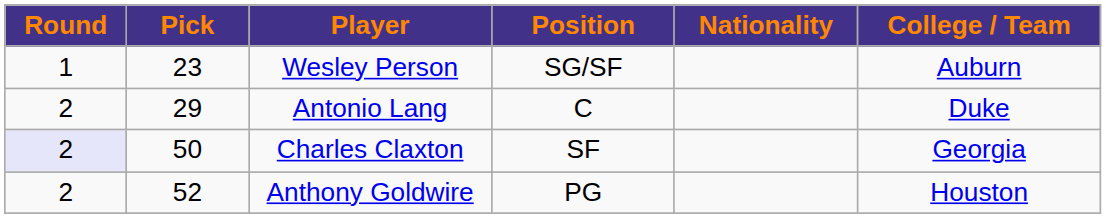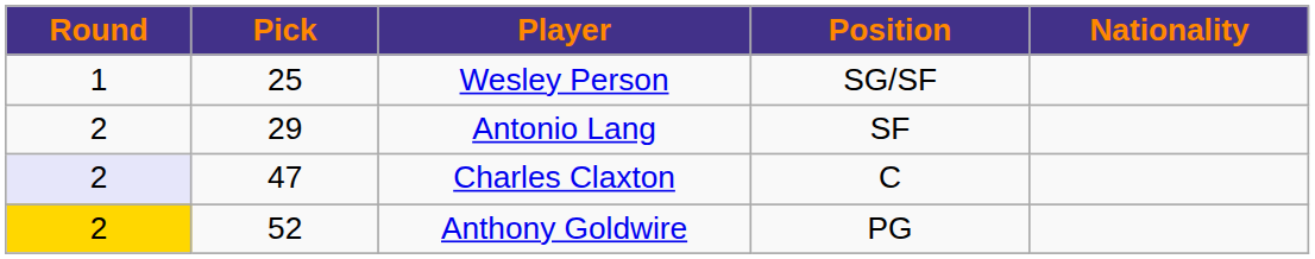- column: College / Team | Auburn | Duke | Georgia | Houston
Wesley Person | Pick: 23 -> 25
Antonio Lang | Position: C -> SF
Charles Claxton | Pick: 50 -> 47
Charles Claxton | Position: SF -> C
Anthony Goldwire | Round: no background -> gold background
